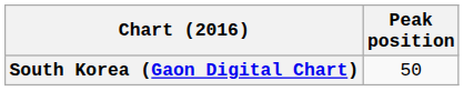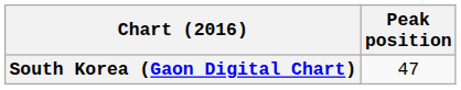South Korea (Gaon Digital Chart) | Peak position: 50 -> 47
